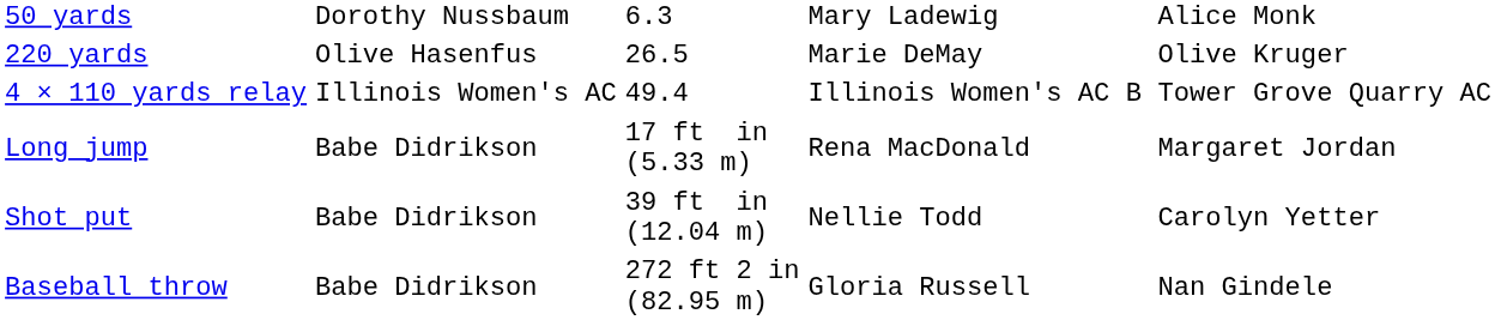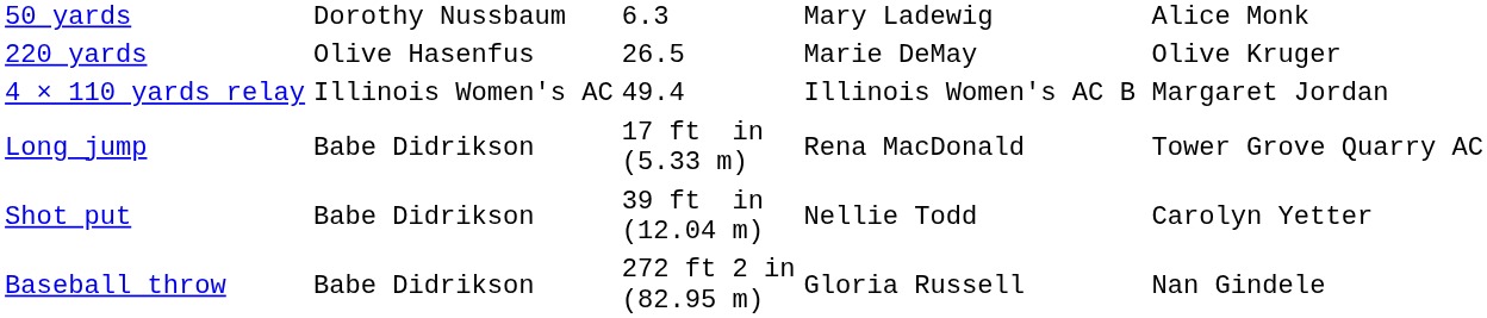4 × 110 yards relay | column 6: Tower Grove Quarry AC -> Margaret Jordan
Long jump | column 6: Margaret Jordan -> Tower Grove Quarry AC
